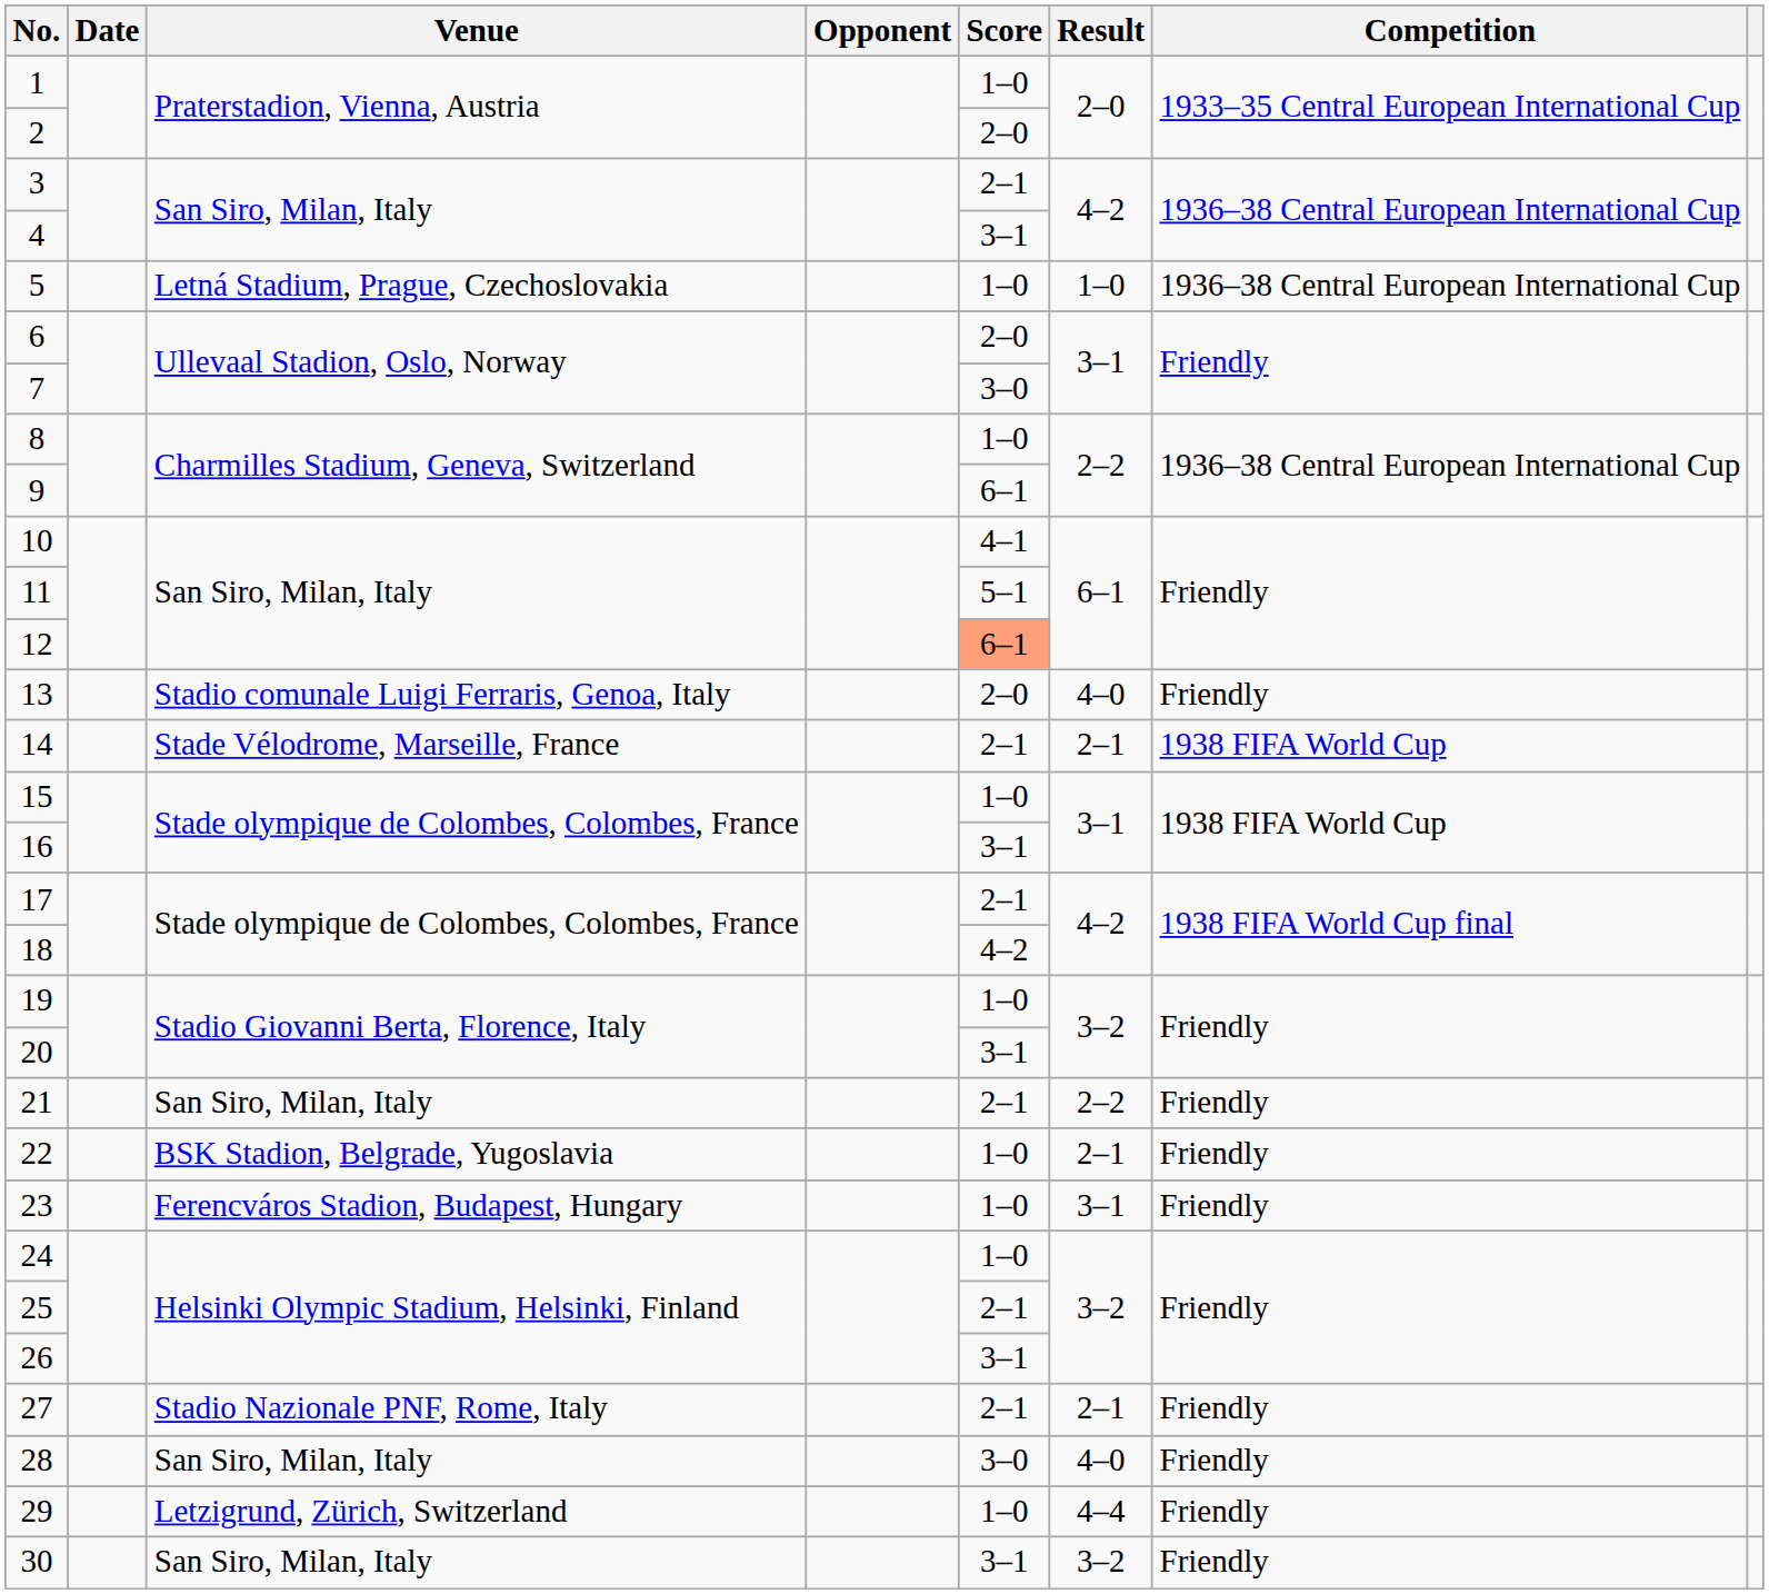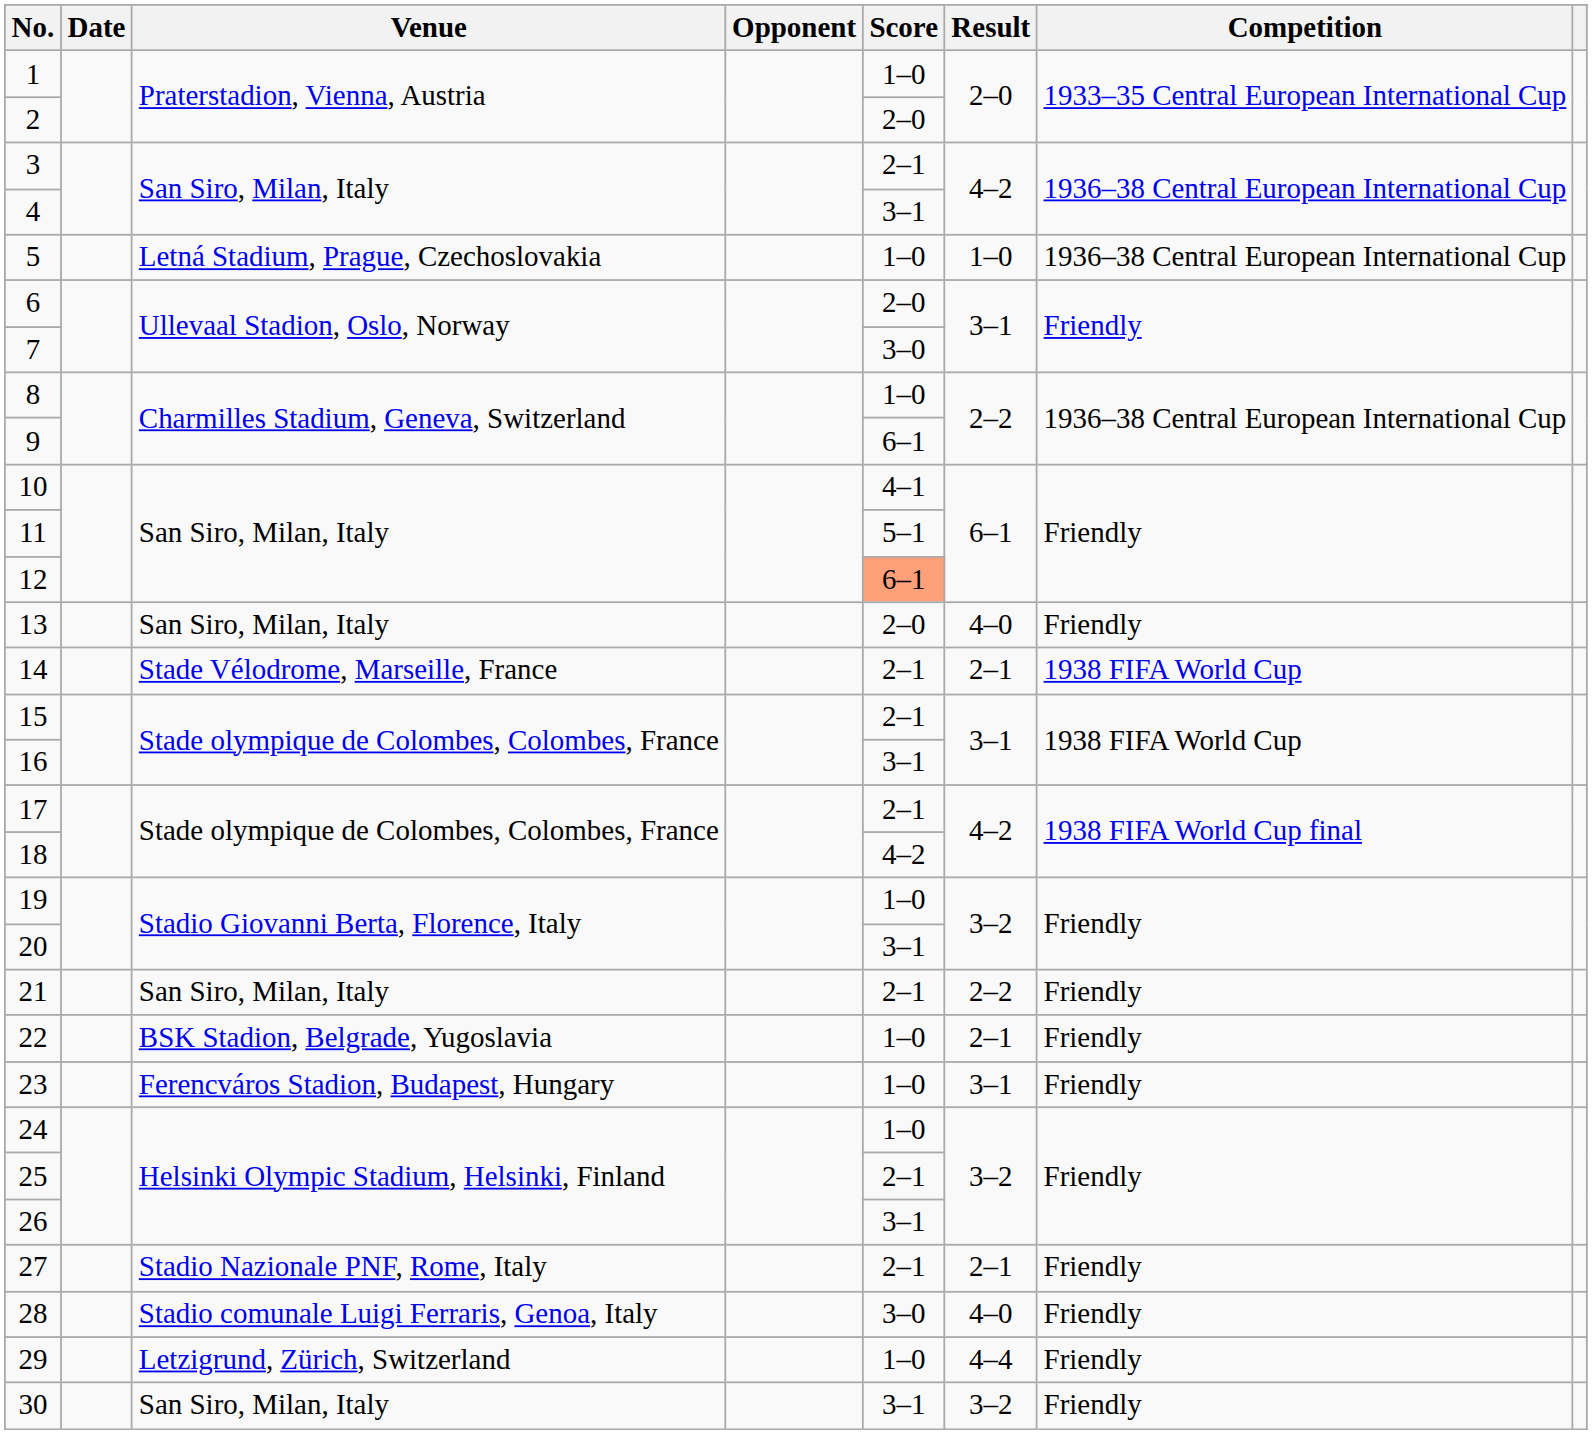13 | Venue: Stadio comunale Luigi Ferraris, Genoa, Italy -> San Siro, Milan, Italy
15 | Score: 1–0 -> 2–1
28 | Venue: San Siro, Milan, Italy -> Stadio comunale Luigi Ferraris, Genoa, Italy
